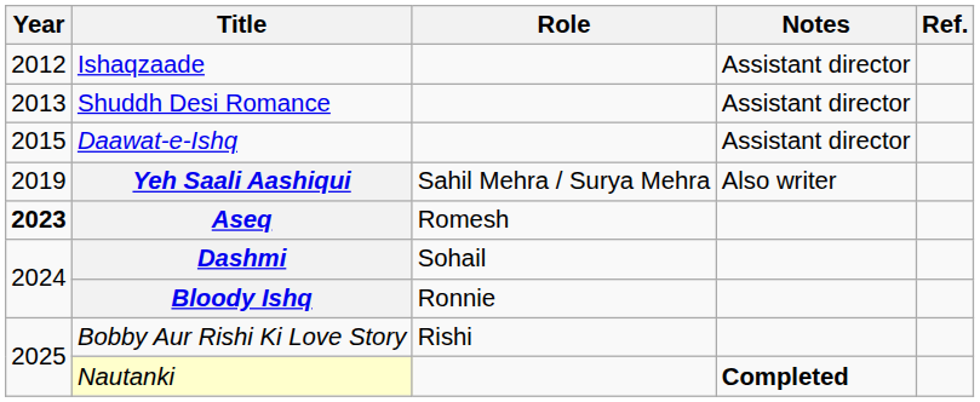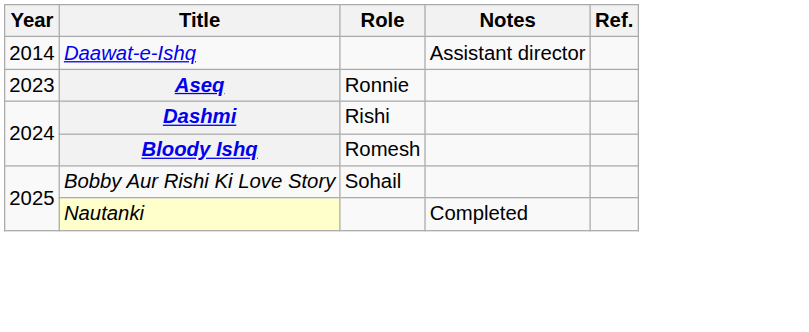- row: 2012 | Ishaqzaade | Assistant director
- row: 2013 | Shuddh Desi Romance | Assistant director
Daawat-e-Ishq | Year: 2015 -> 2014
- row: 2019 | Yeh Saali Aashiqui | Sahil Mehra / Surya Mehra | Also writer
Aseq | Year: bold -> normal
Aseq | Role: Romesh -> Ronnie
Dashmi | Role: Sohail -> Rishi
Bloody Ishq | Role: Ronnie -> Romesh
Bobby Aur Rishi Ki Love Story | Role: Rishi -> Sohail
Nautanki | Notes: bold -> normal
